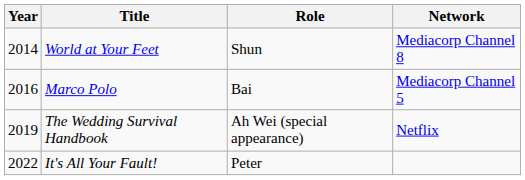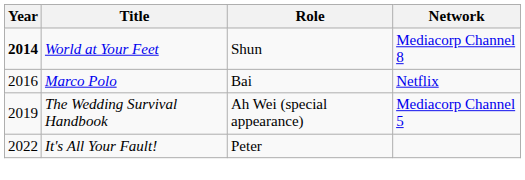World at Your Feet | Year: normal -> bold
Marco Polo | Network: Mediacorp Channel 5 -> Netflix
The Wedding Survival Handbook | Network: Netflix -> Mediacorp Channel 5
